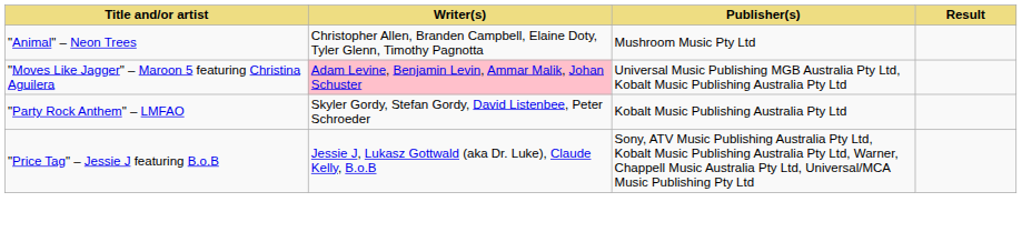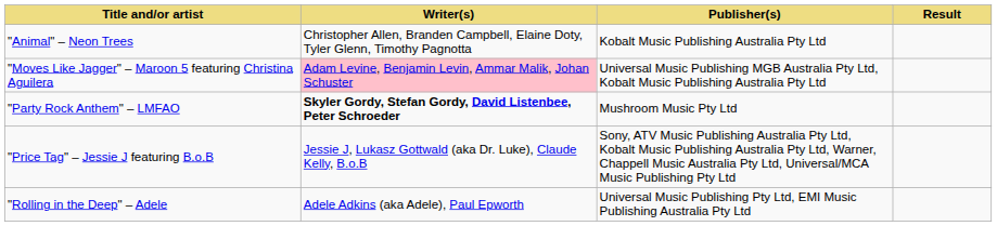"Animal" – Neon Trees | Publisher(s): Mushroom Music Pty Ltd -> Kobalt Music Publishing Australia Pty Ltd
"Party Rock Anthem" – LMFAO | Writer(s): normal -> bold
"Party Rock Anthem" – LMFAO | Publisher(s): Kobalt Music Publishing Australia Pty Ltd -> Mushroom Music Pty Ltd
+ row: "Rolling in the Deep" – Adele | Adele Adkins (aka Adele), Paul Epworth | Universal Music Publishing Pty Ltd, EMI Music Publishing Australia Pty Ltd
